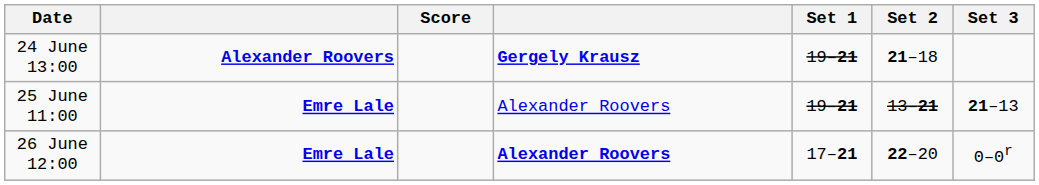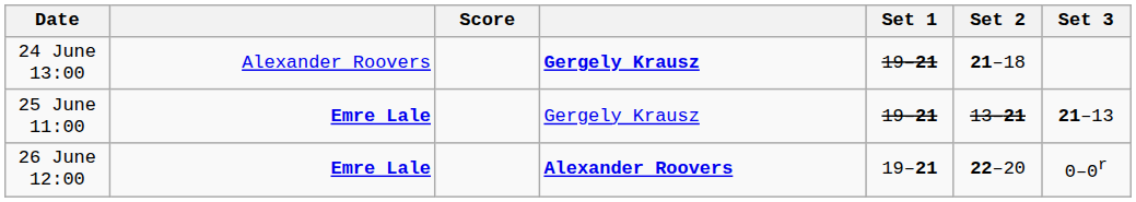24 June 13:00 | column 2: bold -> normal
25 June 11:00 | column 4: Alexander Roovers -> Gergely Krausz
26 June 12:00 | Set 1: 17–21 -> 19–21
